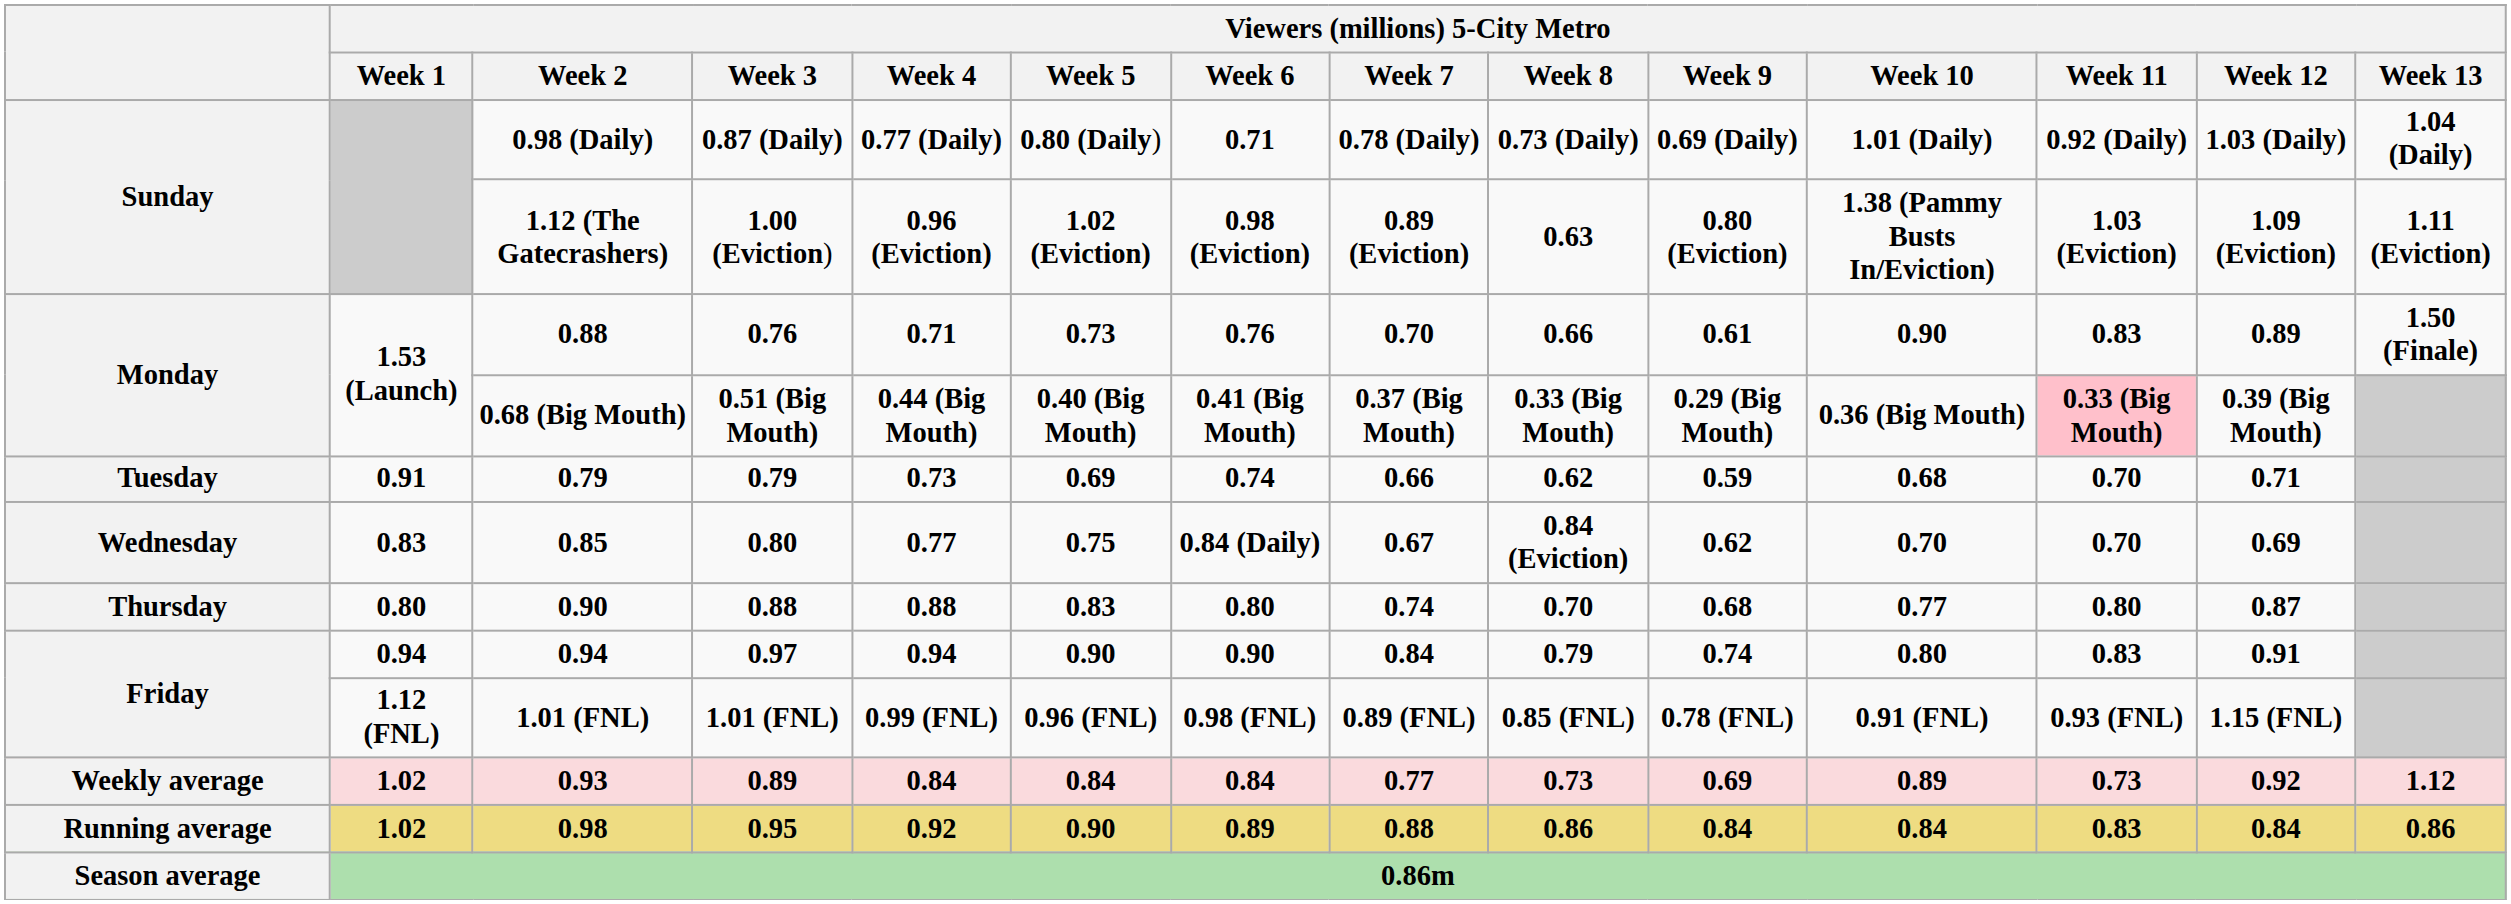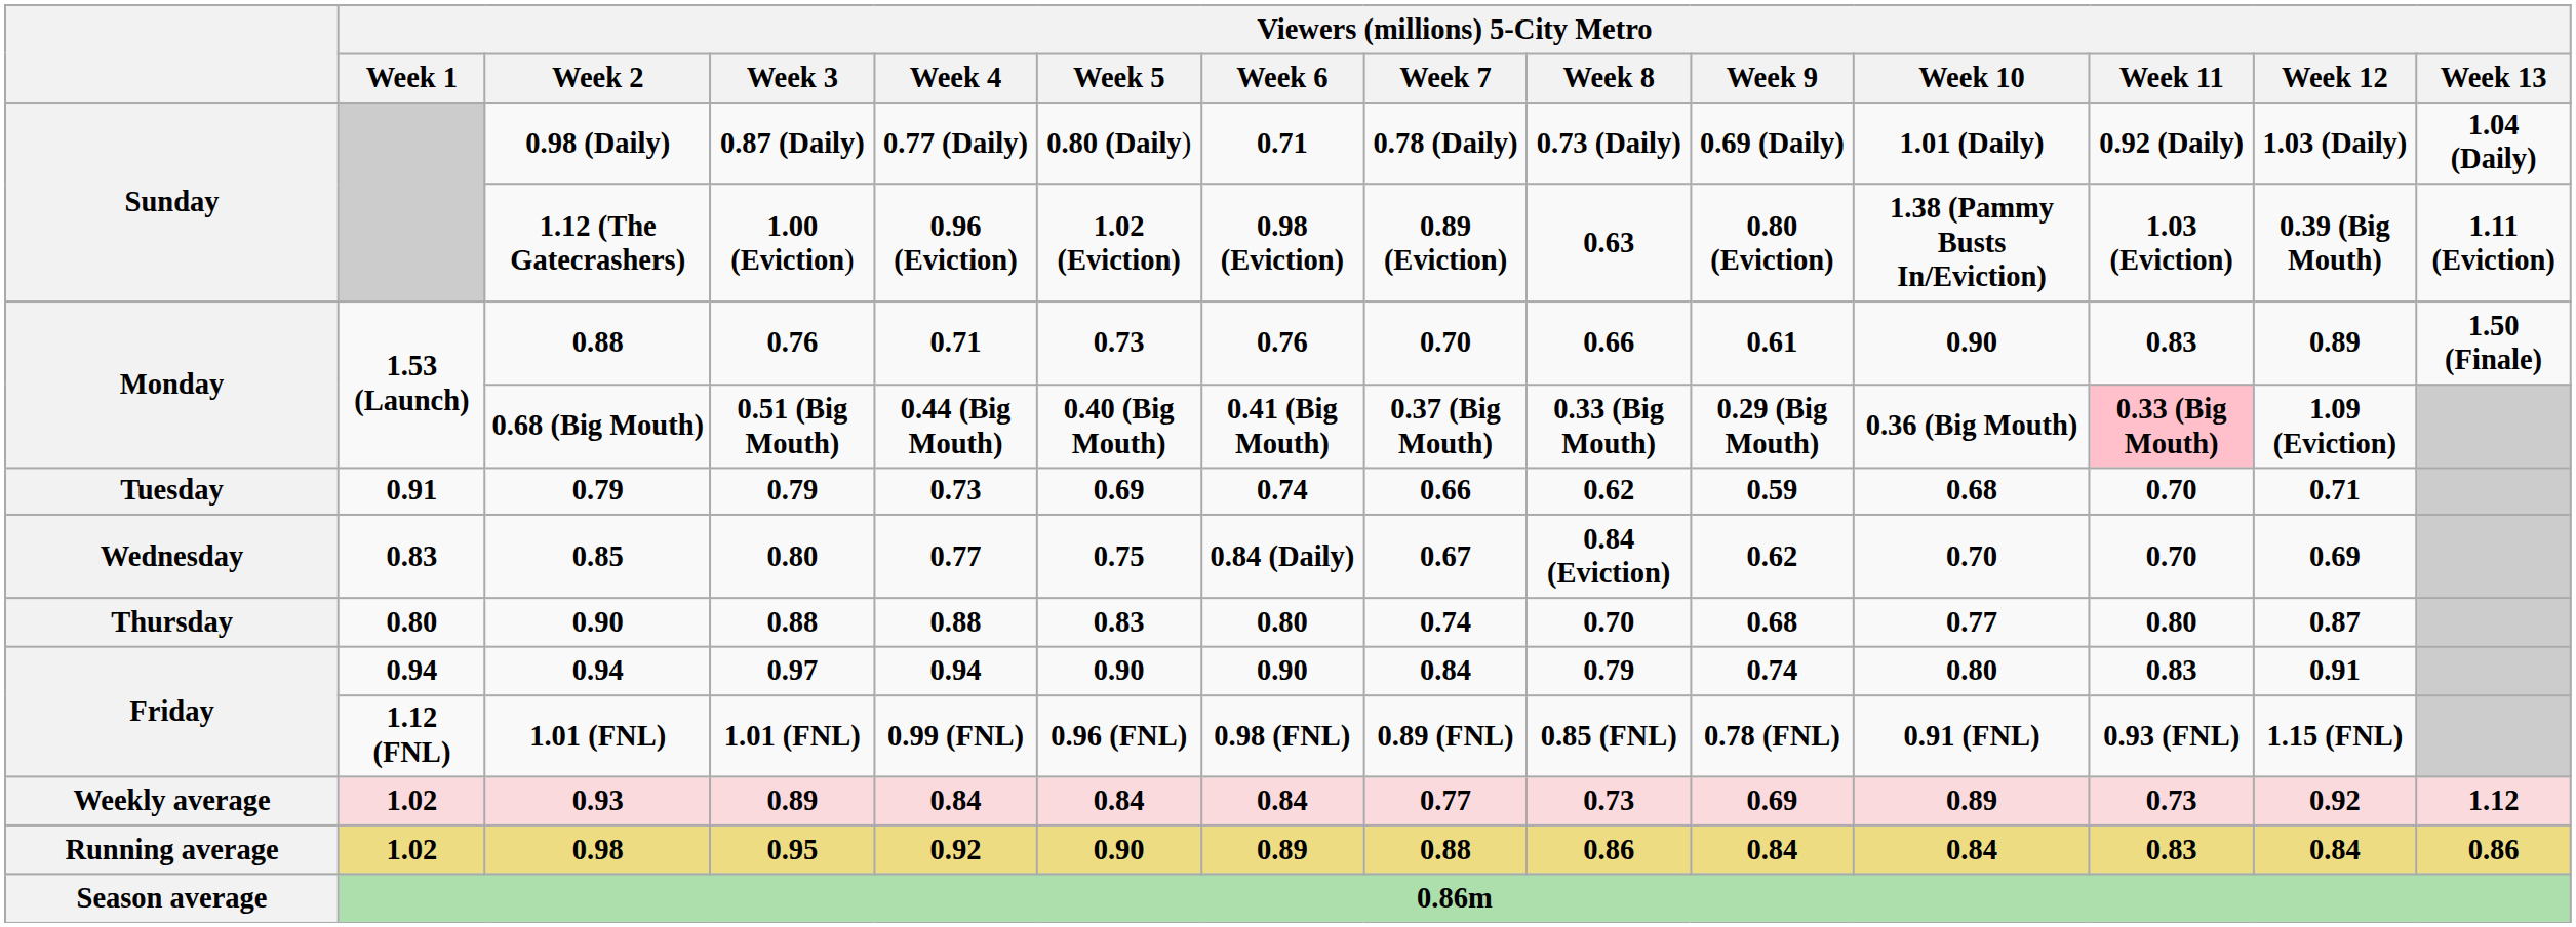1.12 (The Gatecrashers) | Viewers (millions) 5-City Metro / Week 12: 1.09 (Eviction) -> 0.39 (Big Mouth)
0.68 (Big Mouth) | Viewers (millions) 5-City Metro / Week 12: 0.39 (Big Mouth) -> 1.09 (Eviction)
